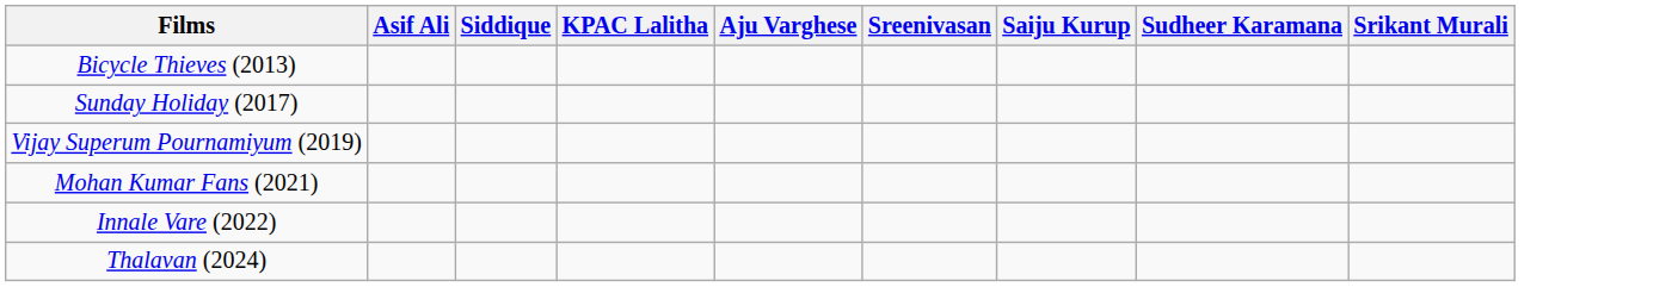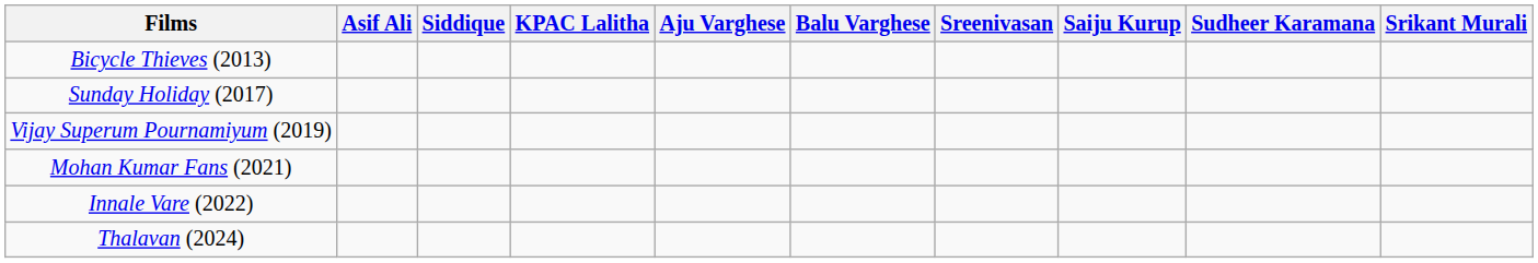+ column: Balu Varghese
